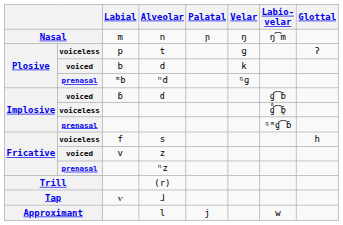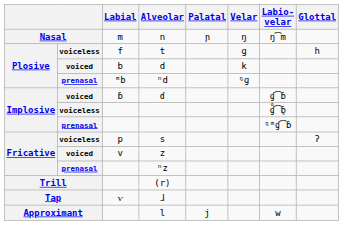t | Labial: p -> f
t | Glottal: ʔ -> h
s | Labial: f -> p
s | Glottal: h -> ʔ
